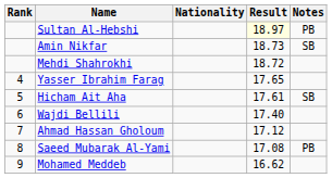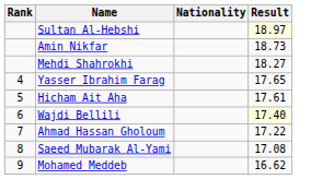- column: Notes | PB | SB | SB | PB
Mehdi Shahrokhi | Result: 18.72 -> 18.27
Wajdi Bellili | Result: no background -> lightyellow background
Ahmad Hassan Gholoum | Result: 17.12 -> 17.22
